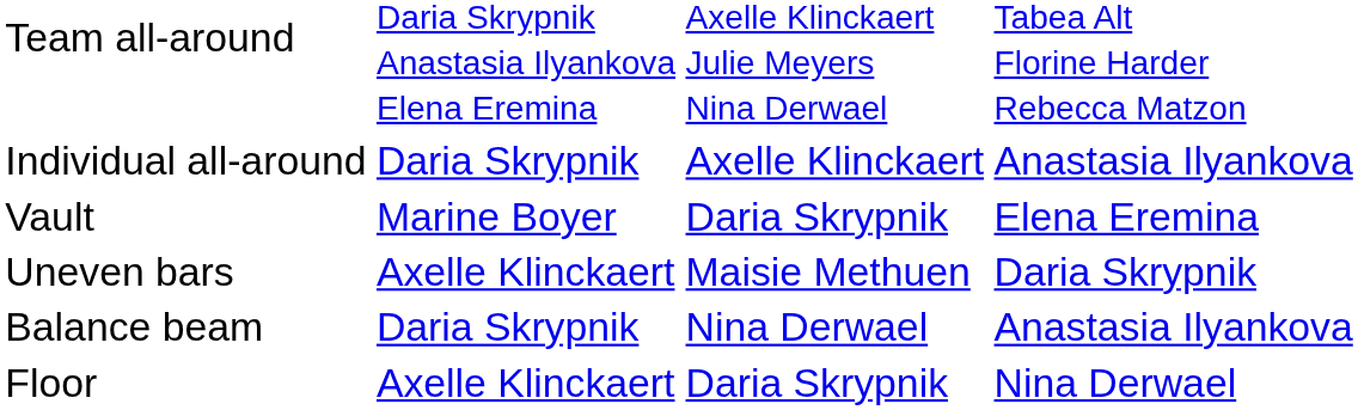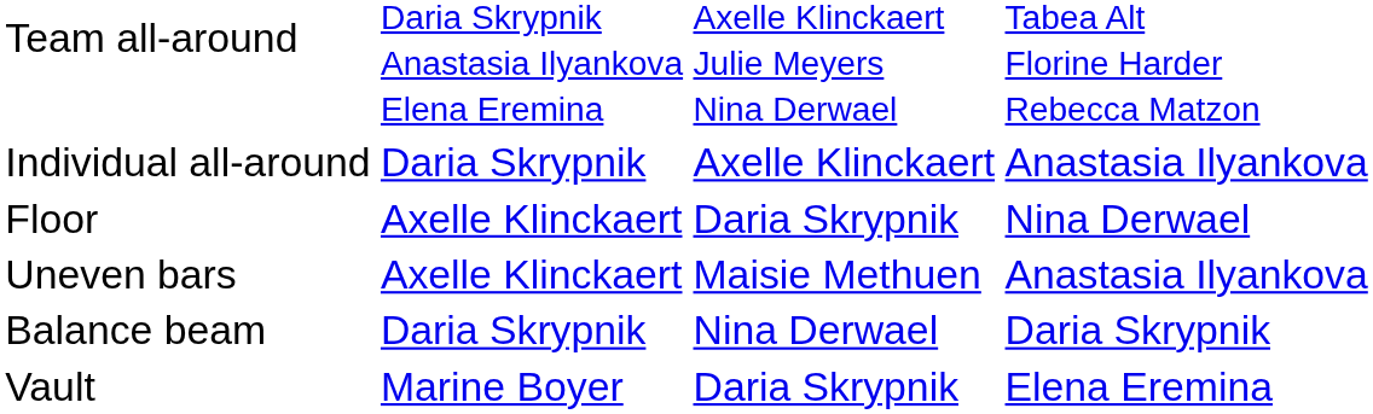rows swapped: Vault <-> Floor
Uneven bars | column 4: Daria Skrypnik -> Anastasia Ilyankova
Balance beam | column 4: Anastasia Ilyankova -> Daria Skrypnik
